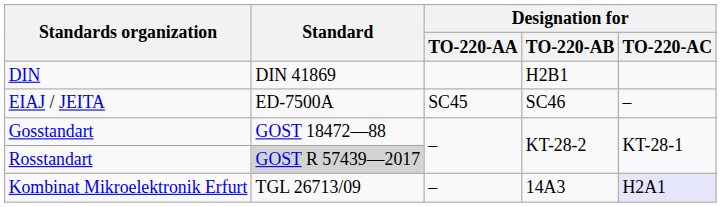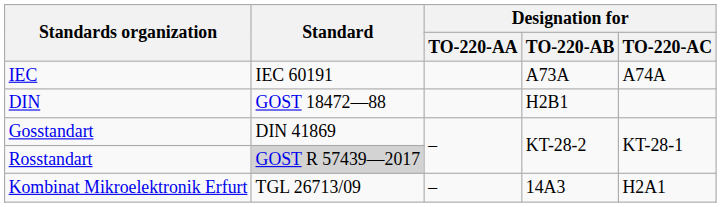+ row: IEC | IEC 60191 | A73A | A74A
DIN | Standard: DIN 41869 -> GOST 18472—88
- row: EIAJ / JEITA | ED-7500A | SC45 | SC46 | –
Gosstandart | Standard: GOST 18472—88 -> DIN 41869
Kombinat Mikroelektronik Erfurt | Designation for / TO-220-AC: lavender background -> no background
